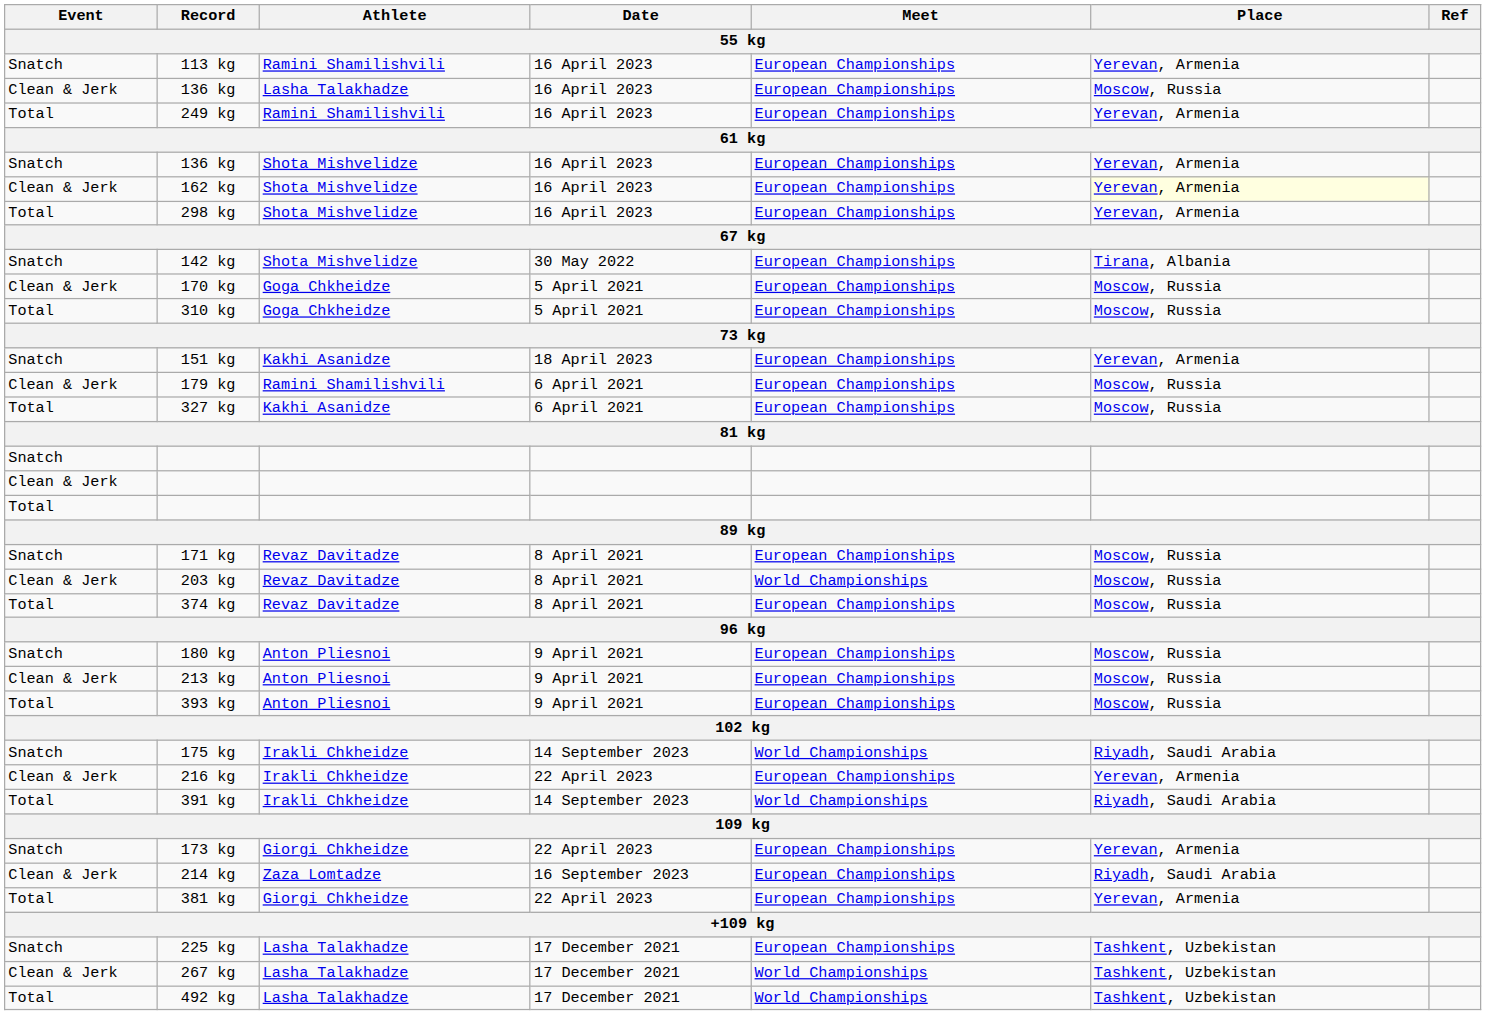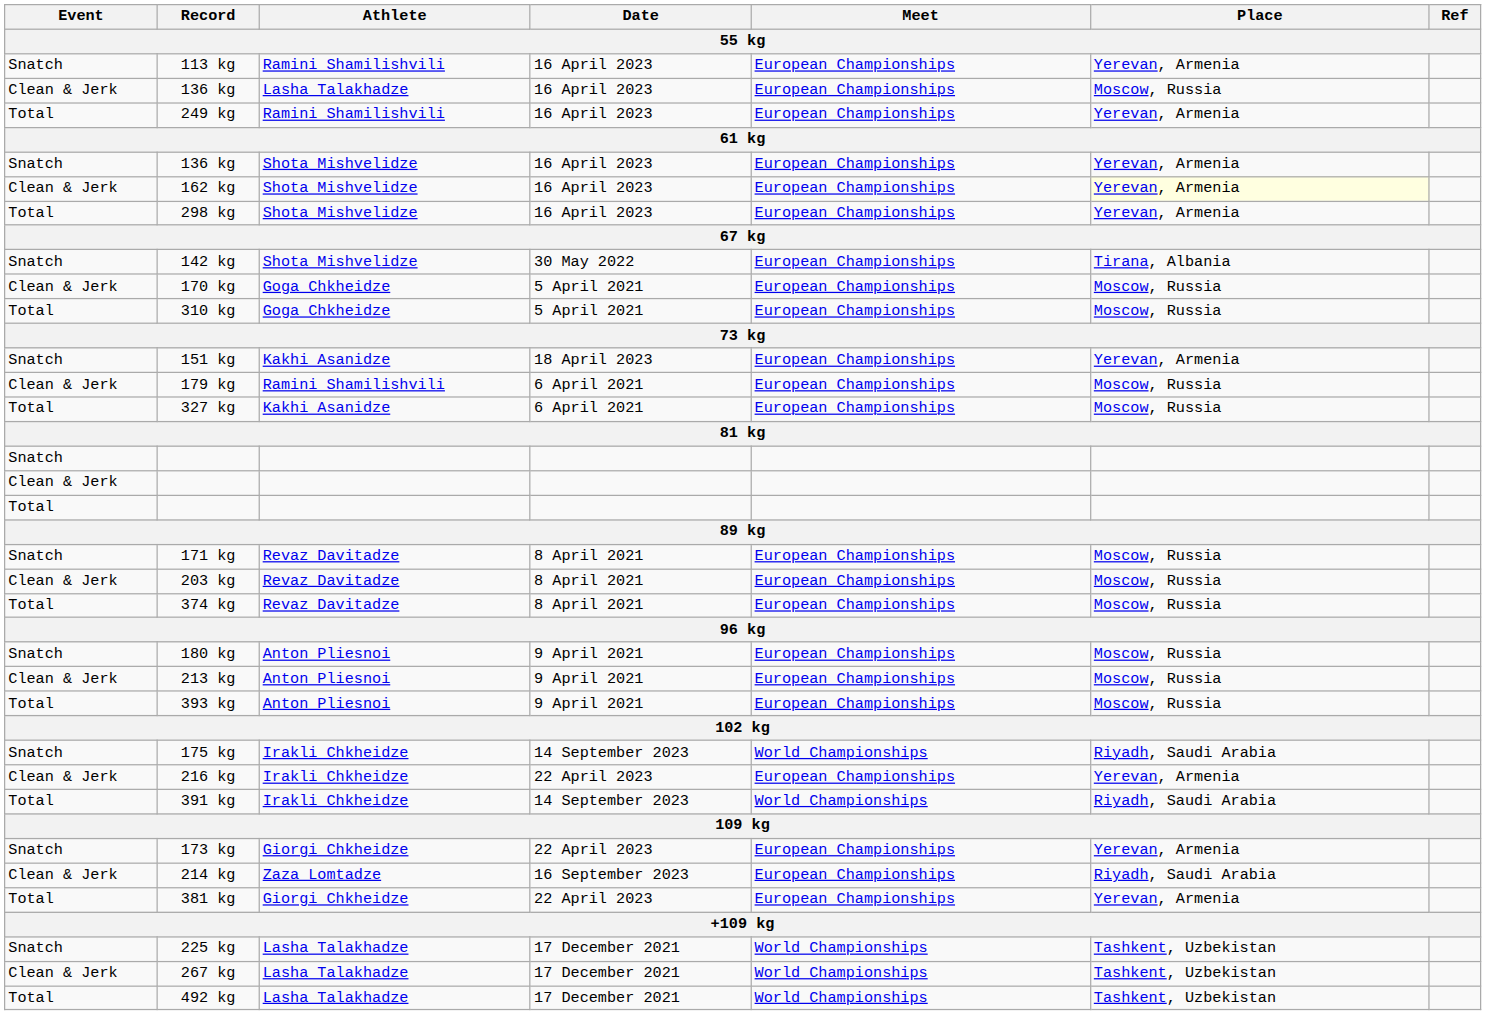203 kg | Meet: World Championships -> European Championships
225 kg | Meet: European Championships -> World Championships
